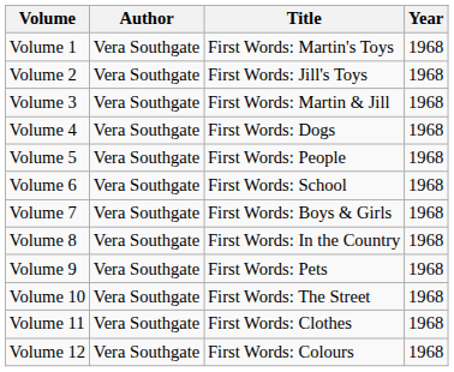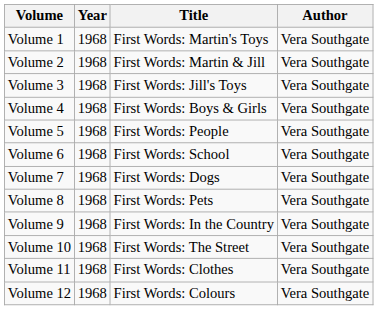columns swapped: Year <-> Author
Volume 2 | Title: First Words: Jill's Toys -> First Words: Martin & Jill
Volume 3 | Title: First Words: Martin & Jill -> First Words: Jill's Toys
Volume 4 | Title: First Words: Dogs -> First Words: Boys & Girls
Volume 7 | Title: First Words: Boys & Girls -> First Words: Dogs
Volume 8 | Title: First Words: In the Country -> First Words: Pets
Volume 9 | Title: First Words: Pets -> First Words: In the Country
